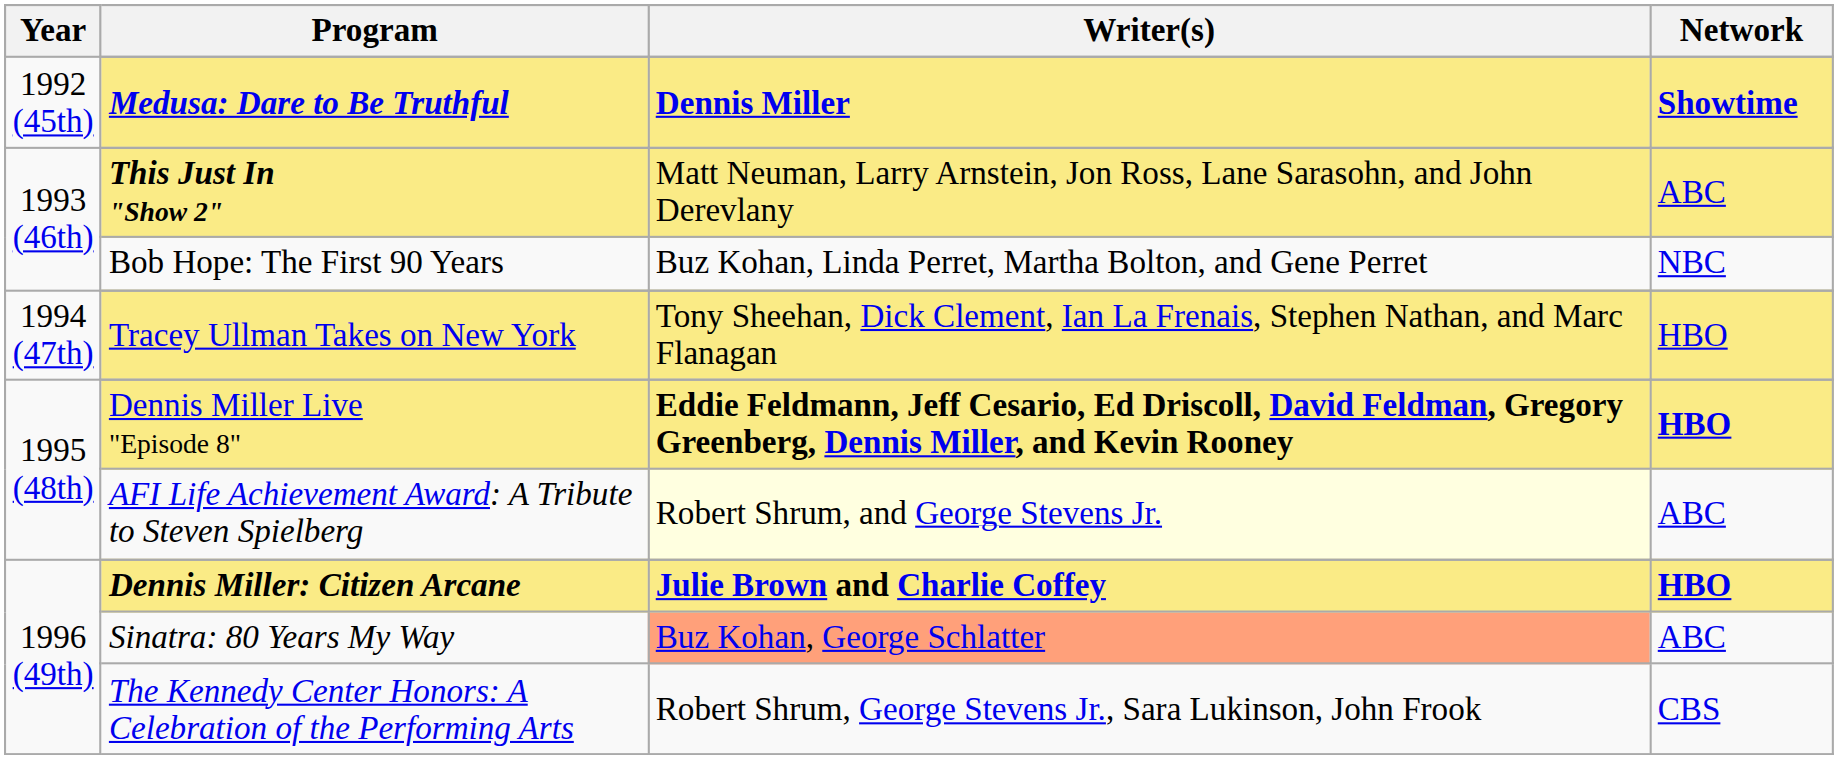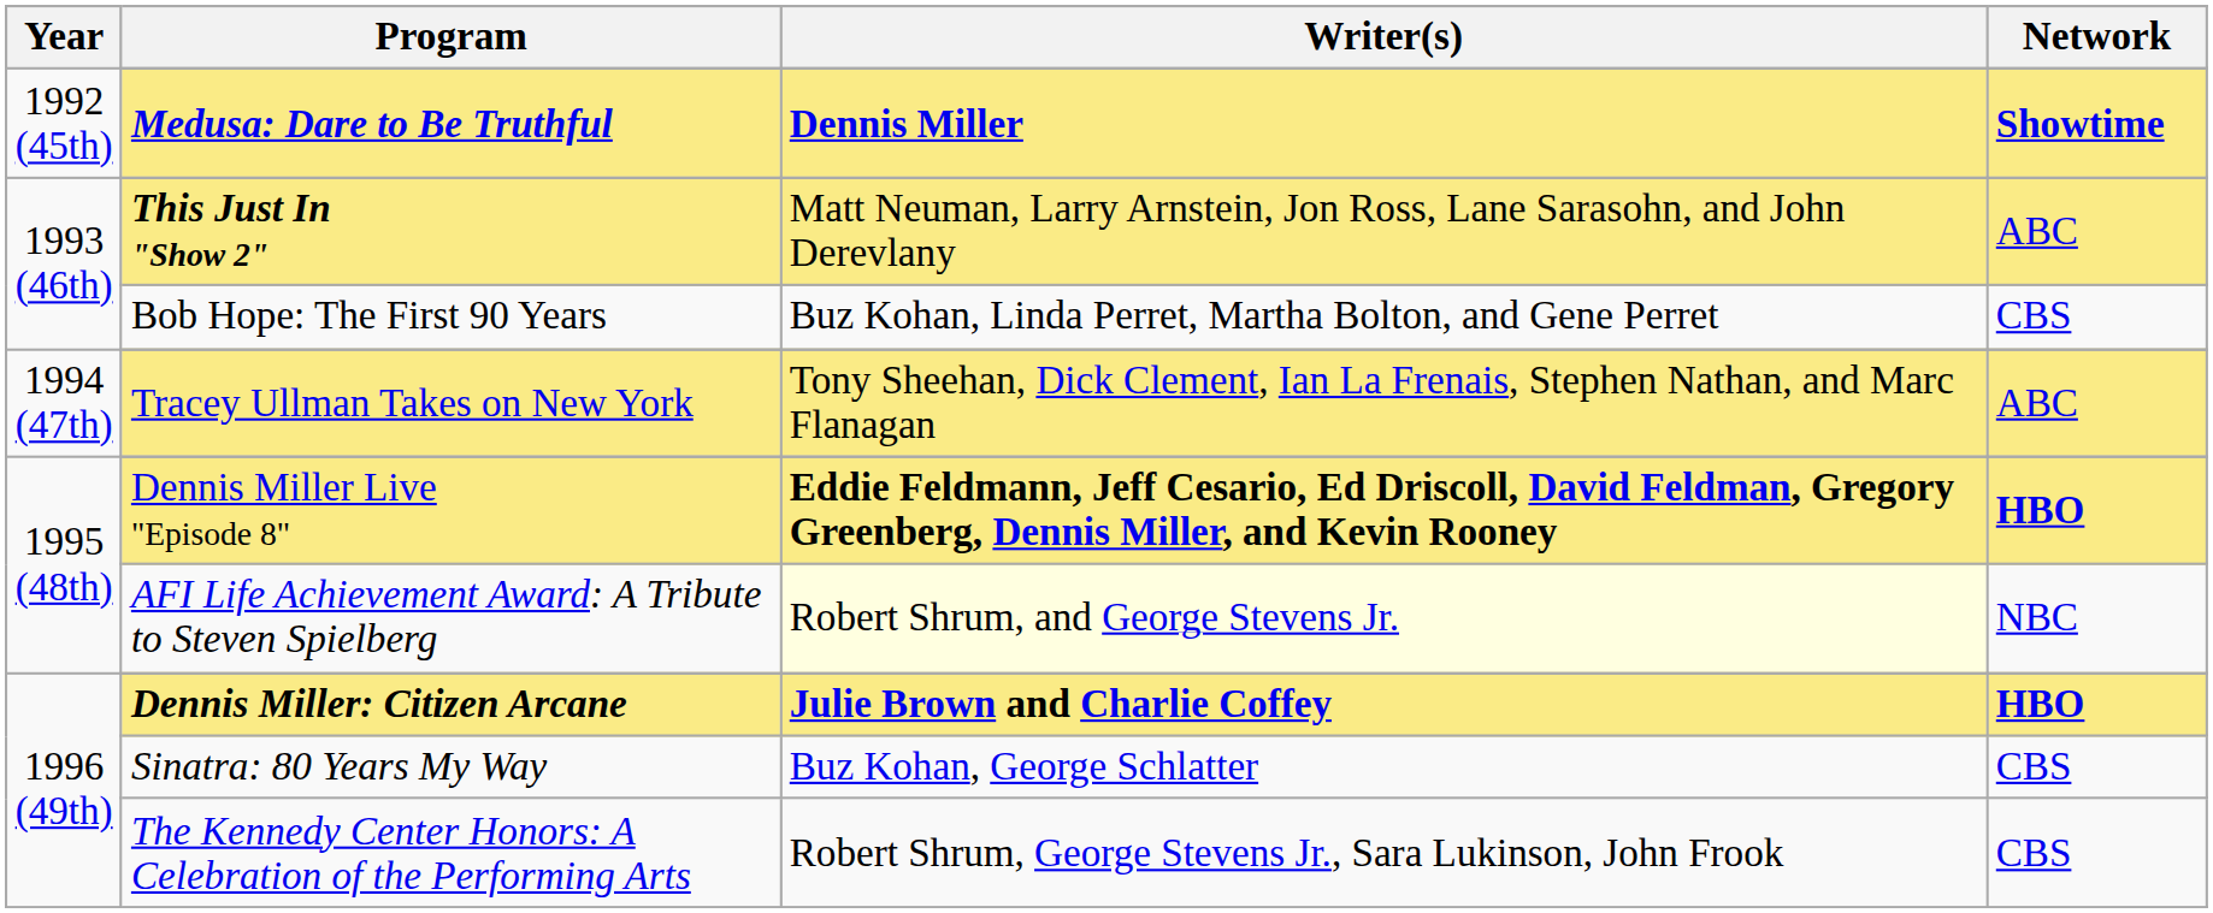Bob Hope: The First 90 Years | Network: NBC -> CBS
Tracey Ullman Takes on New York | Network: HBO -> ABC
AFI Life Achievement Award: A Tribute to Steven Spielberg | Network: ABC -> NBC
Sinatra: 80 Years My Way | Writer(s): lightsalmon background -> no background
Sinatra: 80 Years My Way | Network: ABC -> CBS
